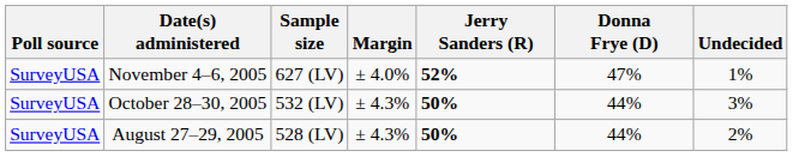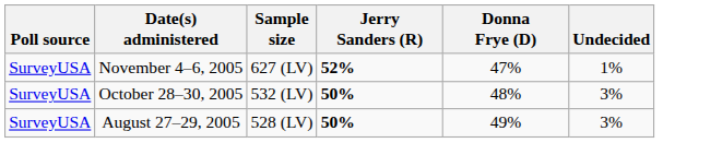- column: Margin | ± 4.0% | ± 4.3% | ± 4.3%
October 28–30, 2005 | Donna Frye (D): 44% -> 48%
August 27–29, 2005 | Donna Frye (D): 44% -> 49%
August 27–29, 2005 | Undecided: 2% -> 3%
